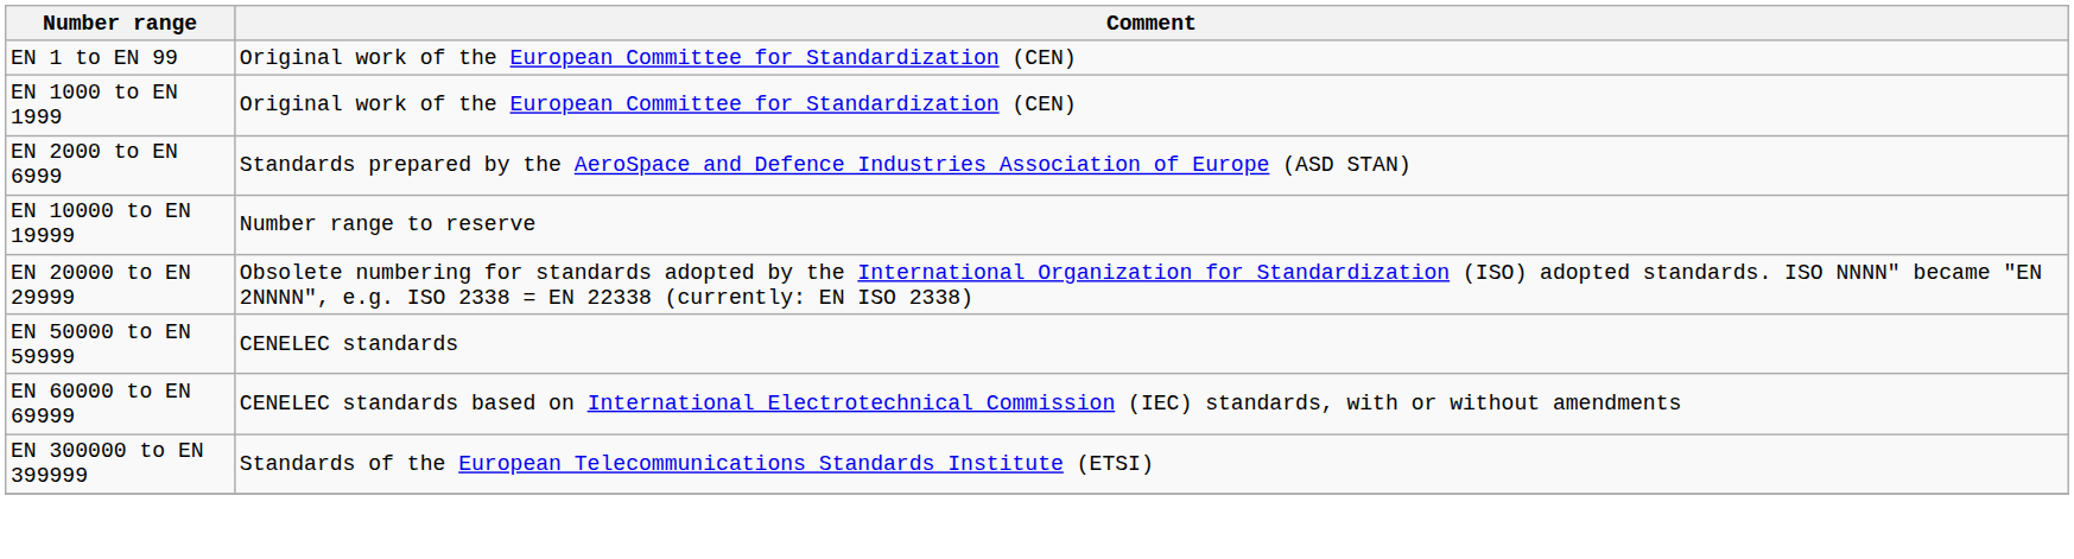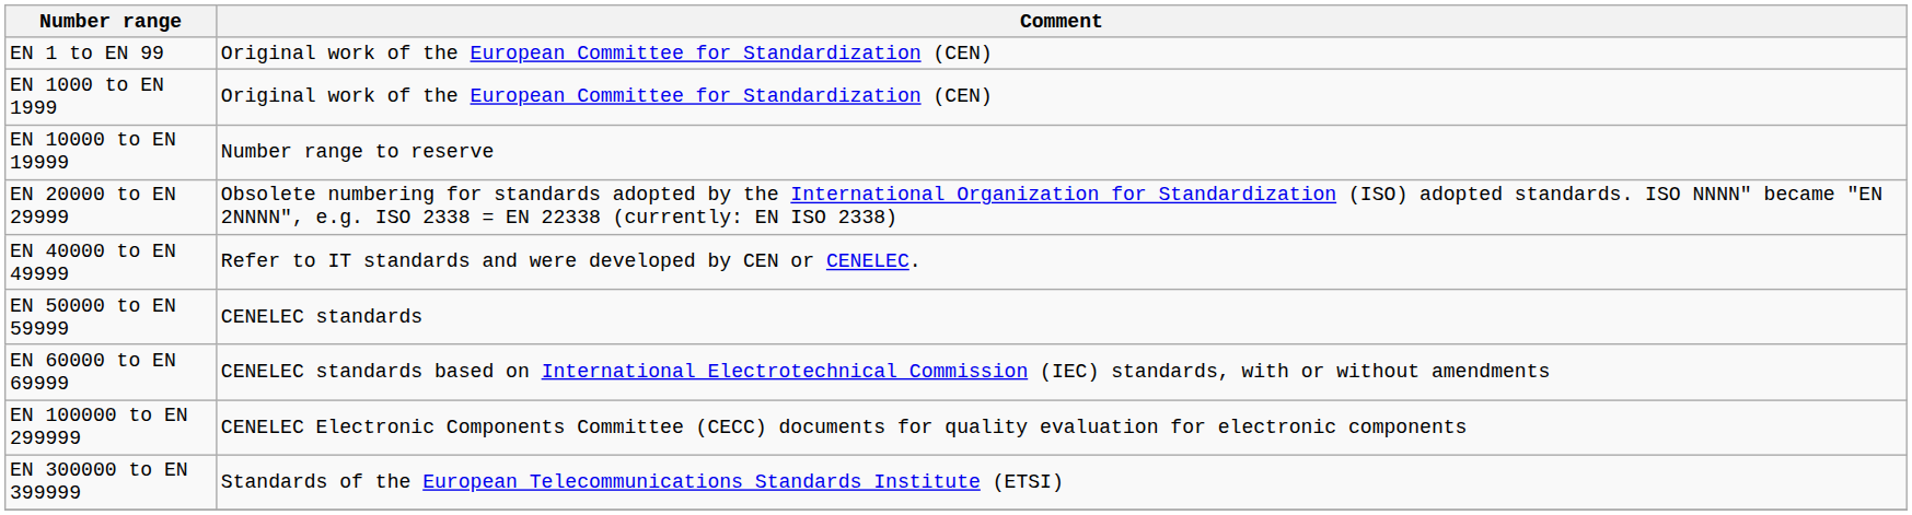- row: EN 2000 to EN 6999 | Standards prepared by the AeroSpace and Defence Industries Association of Europe (ASD STAN)
+ row: EN 40000 to EN 49999 | Refer to IT standards and were developed by CEN or CENELEC.
+ row: EN 100000 to EN 299999 | CENELEC Electronic Components Committee (CECC) documents for quality evaluation for electronic components
